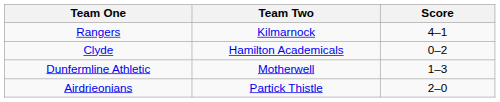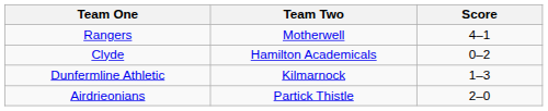Rangers | Team Two: Kilmarnock -> Motherwell
Dunfermline Athletic | Team Two: Motherwell -> Kilmarnock
